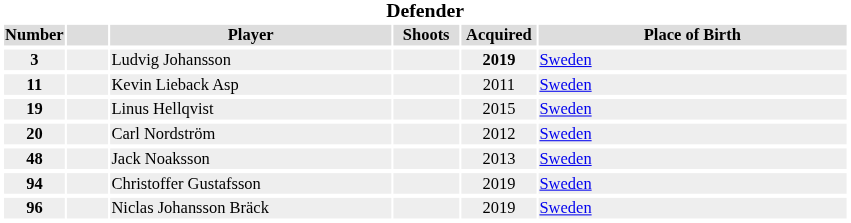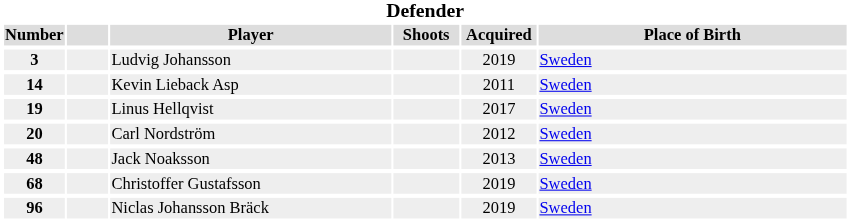Ludvig Johansson | Acquired: bold -> normal
Kevin Lieback Asp | Number: 11 -> 14
Linus Hellqvist | Acquired: 2015 -> 2017
Christoffer Gustafsson | Number: 94 -> 68
